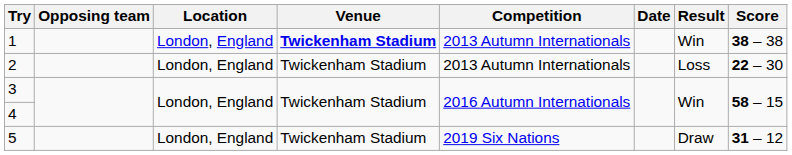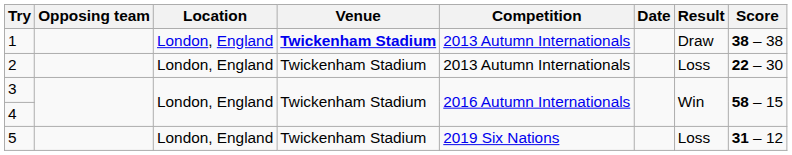1 | Result: Win -> Draw
5 | Result: Draw -> Loss
